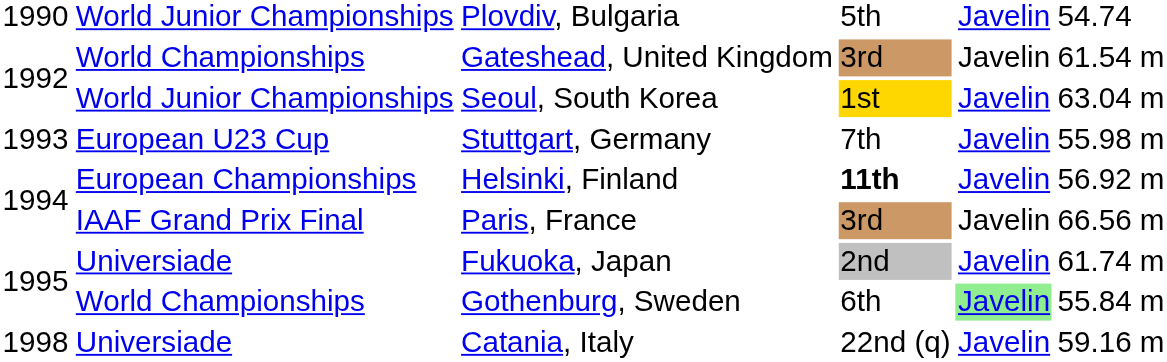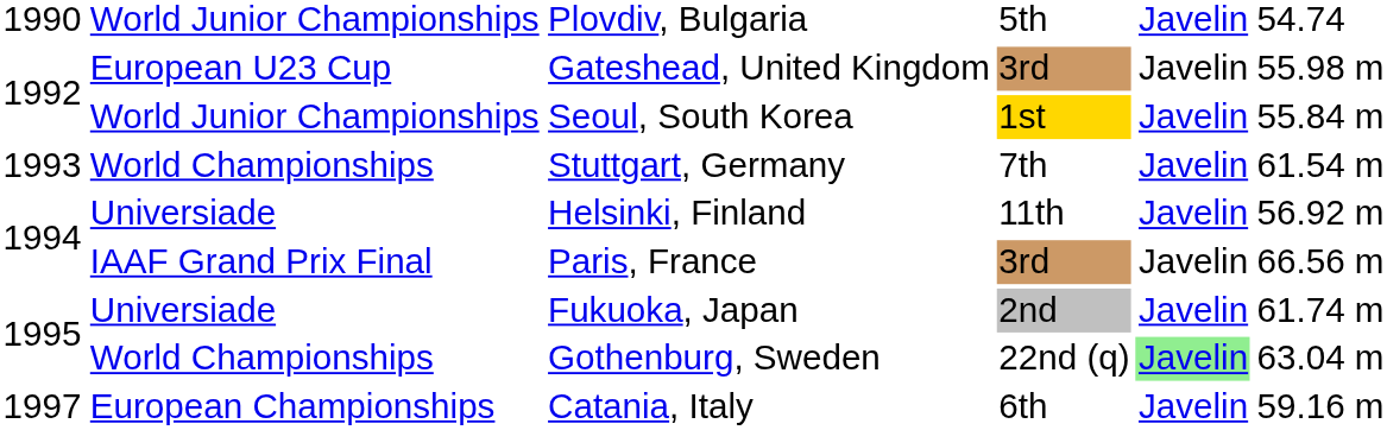Gateshead, United Kingdom | column 2: World Championships -> European U23 Cup
Gateshead, United Kingdom | column 6: 61.54 m -> 55.98 m
Seoul, South Korea | column 6: 63.04 m -> 55.84 m
Stuttgart, Germany | column 2: European U23 Cup -> World Championships
Stuttgart, Germany | column 6: 55.98 m -> 61.54 m
Helsinki, Finland | column 2: European Championships -> Universiade
Helsinki, Finland | column 4: bold -> normal
Gothenburg, Sweden | column 4: 6th -> 22nd (q)
Gothenburg, Sweden | column 6: 55.84 m -> 63.04 m
Catania, Italy | column 1: 1998 -> 1997
Catania, Italy | column 2: Universiade -> European Championships
Catania, Italy | column 4: 22nd (q) -> 6th
